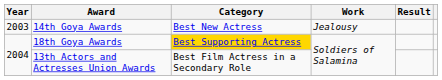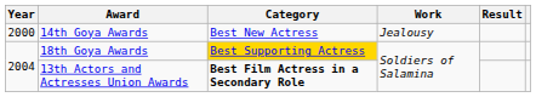14th Goya Awards | Year: 2003 -> 2000
13th Actors and Actresses Union Awards | Category: normal -> bold
